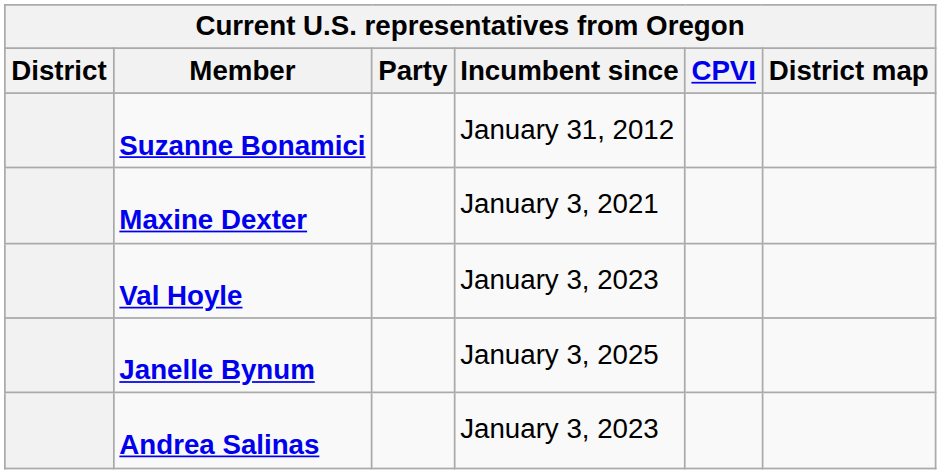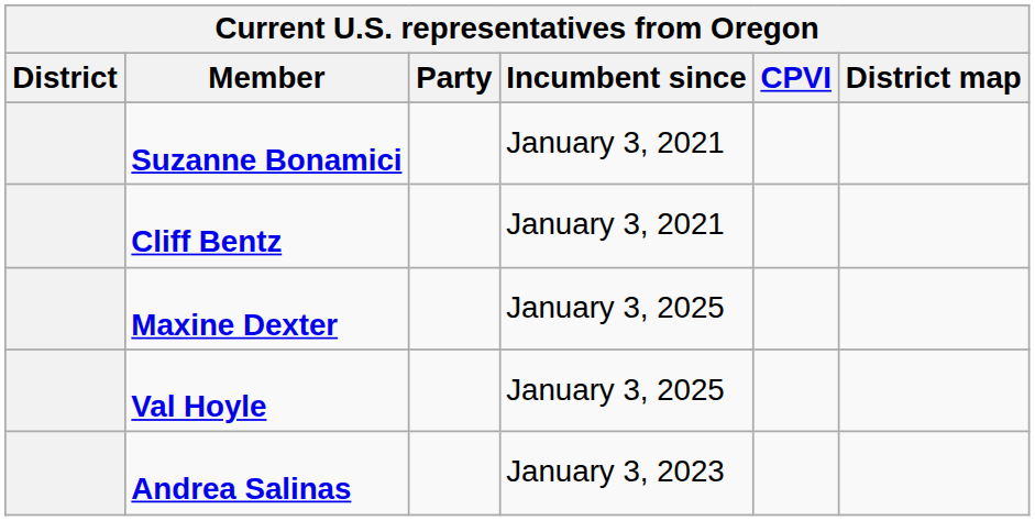Suzanne Bonamici | Incumbent since: January 31, 2012 -> January 3, 2021
+ row: Cliff Bentz | January 3, 2021
Maxine Dexter | Incumbent since: January 3, 2021 -> January 3, 2025
Val Hoyle | Incumbent since: January 3, 2023 -> January 3, 2025
- row: Janelle Bynum | January 3, 2025
